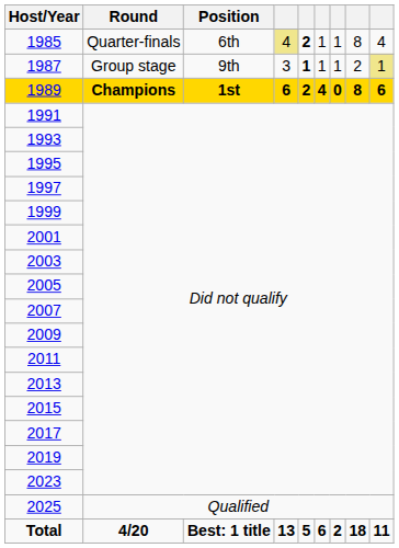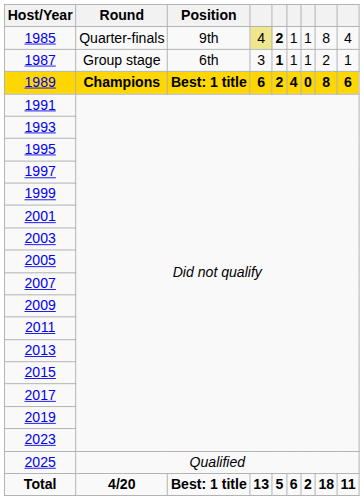1985 | Position: 6th -> 9th
1987 | Position: 9th -> 6th
1987 | column 9: khaki background -> no background
1989 | Position: 1st -> Best: 1 title
